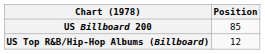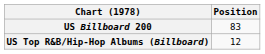US Billboard 200 | Position: 85 -> 83
